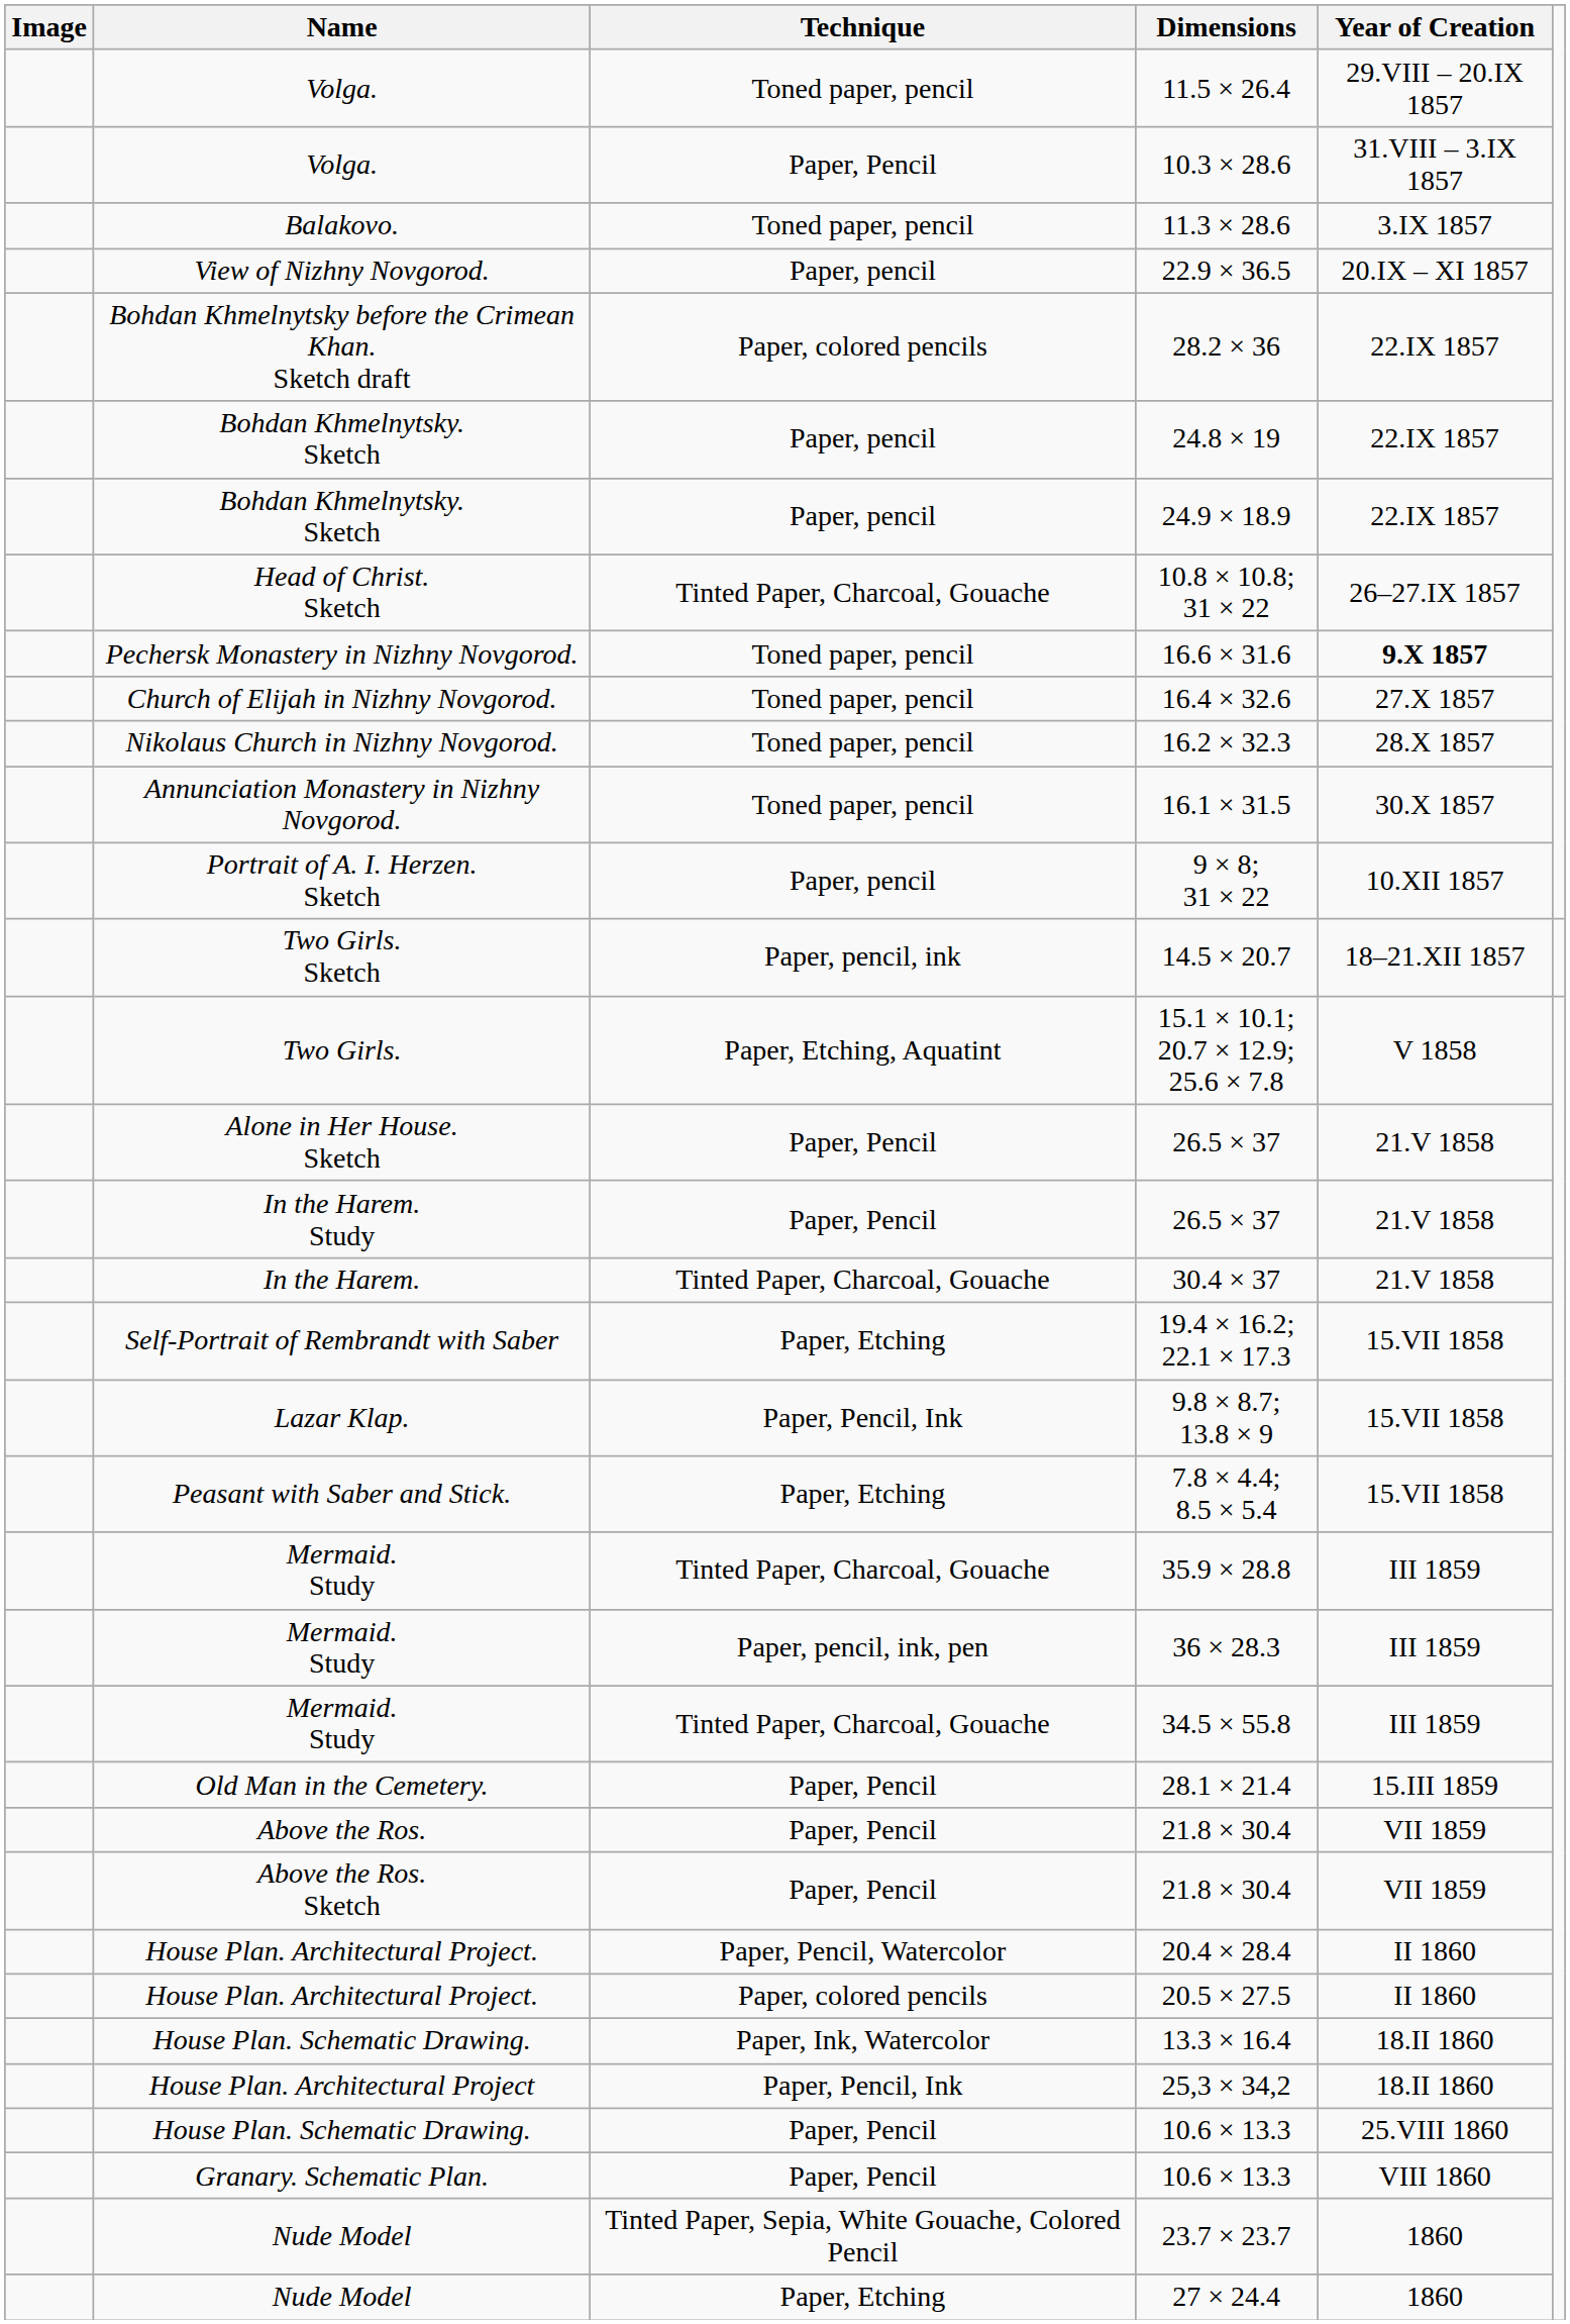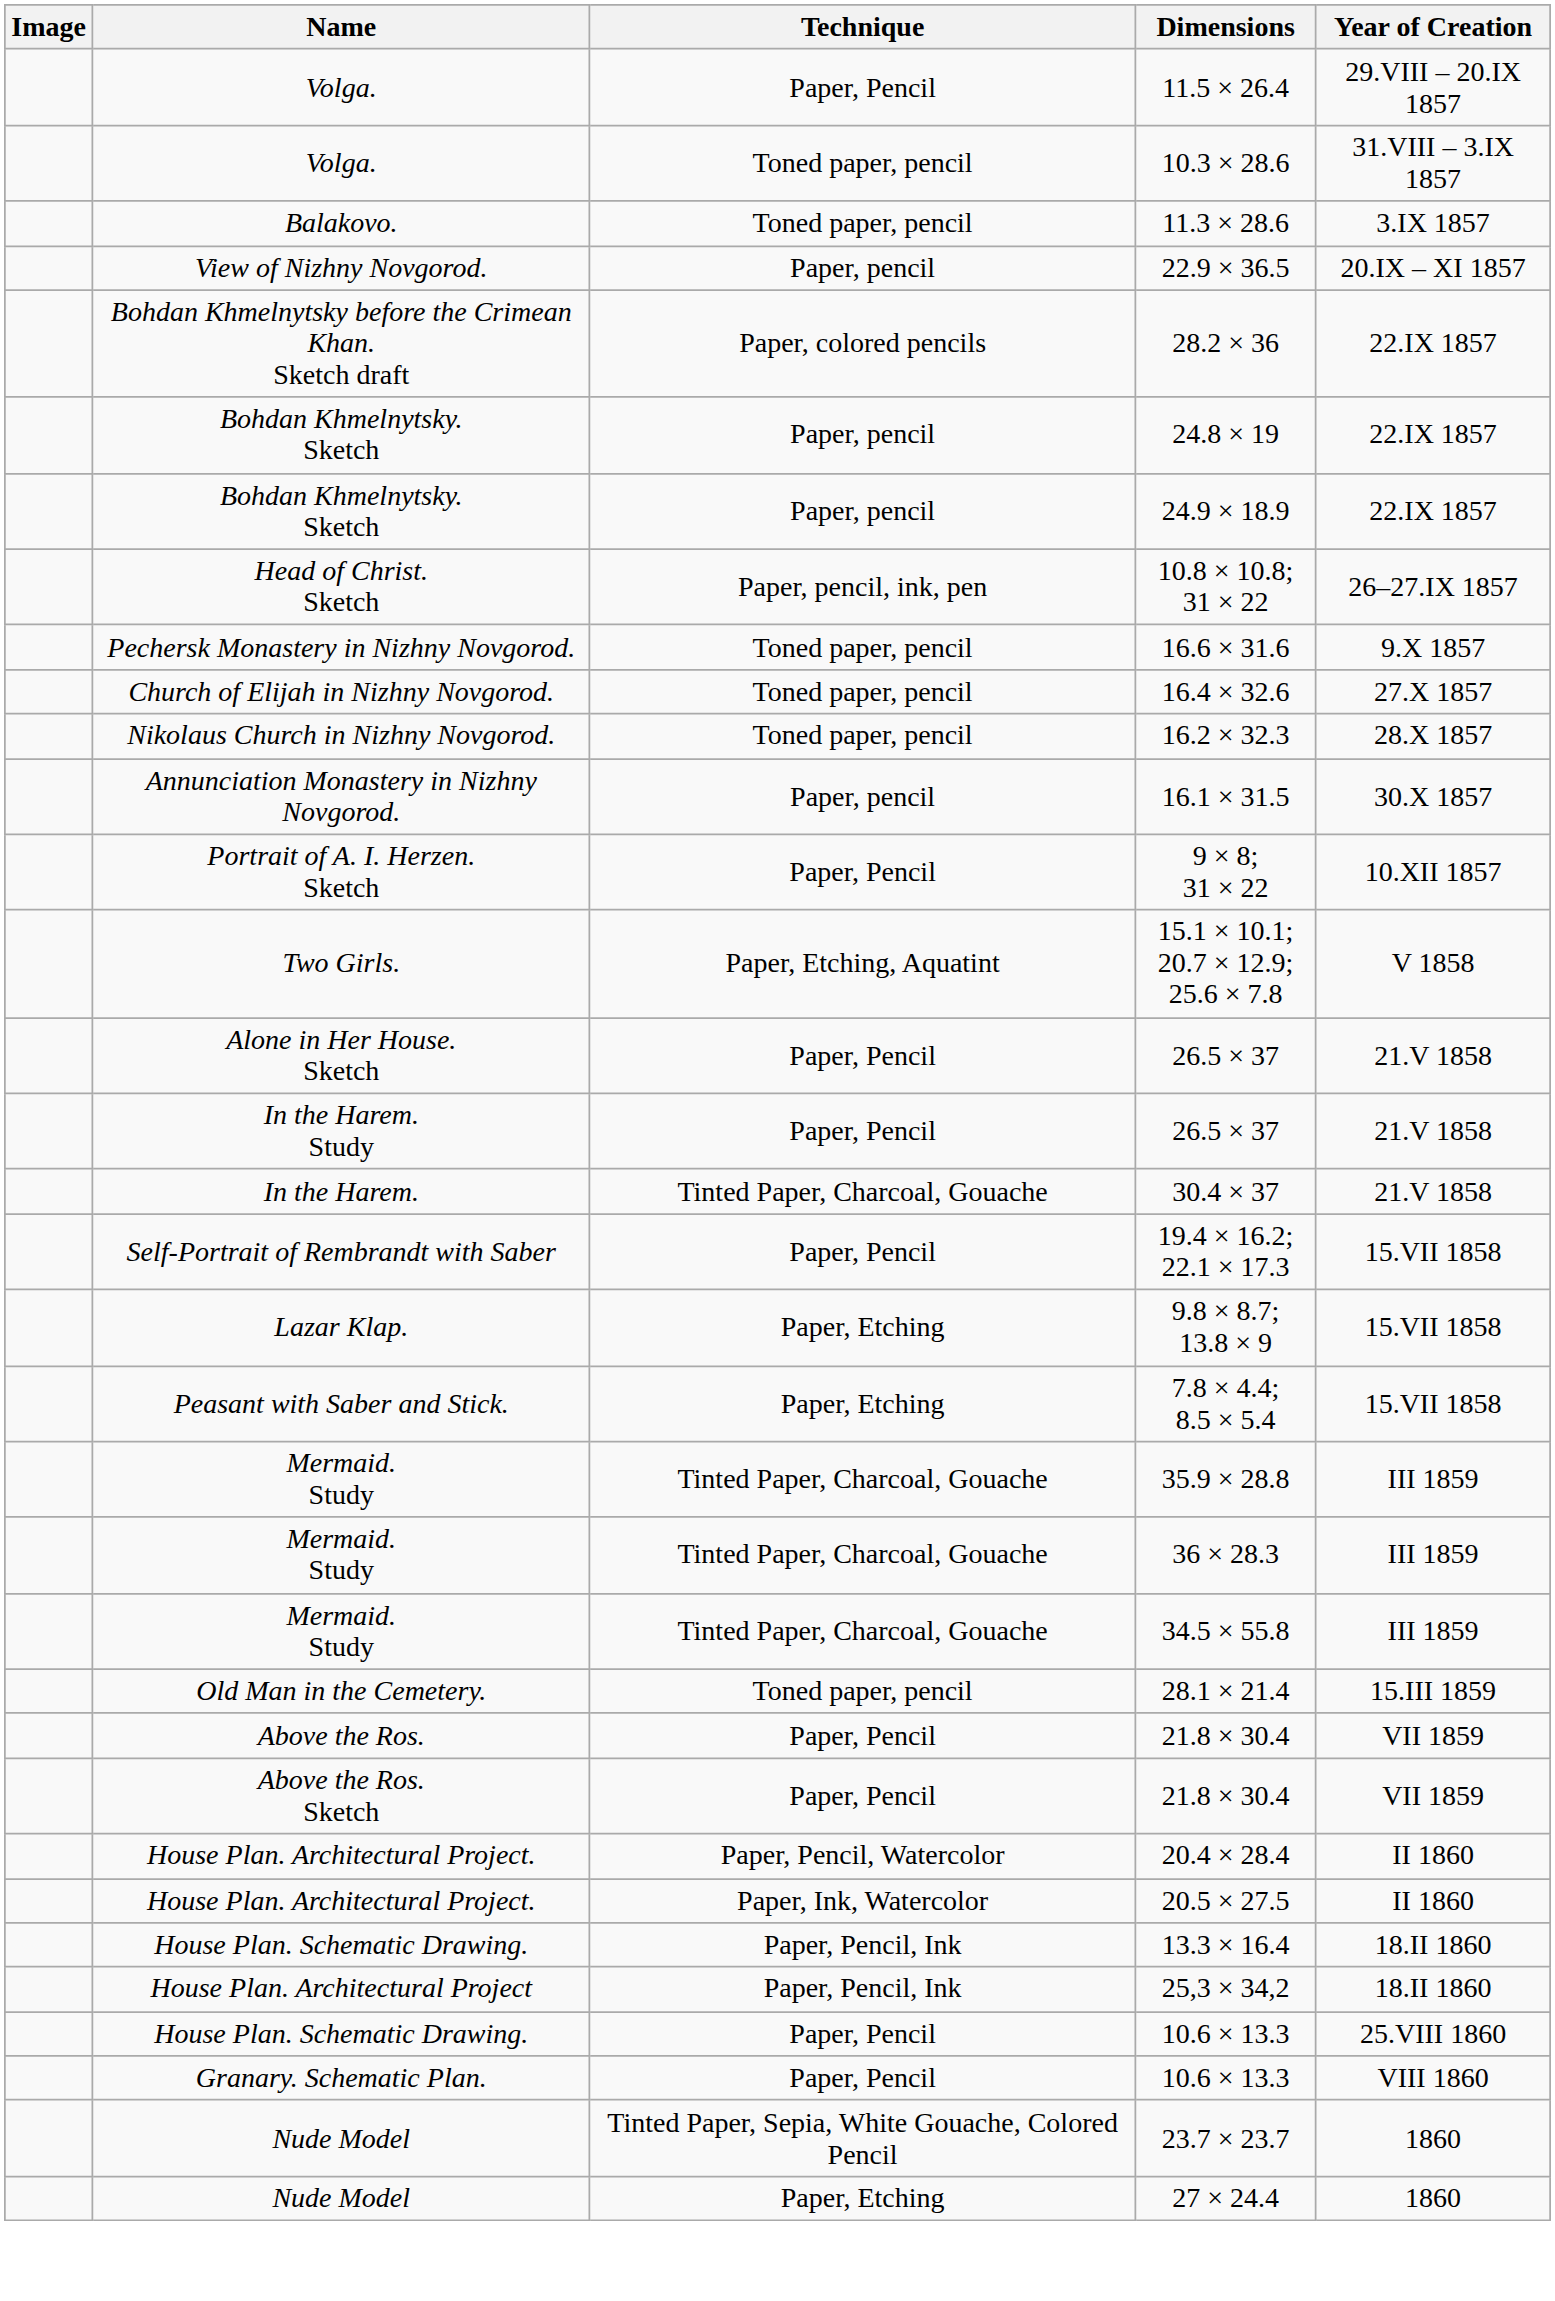11.5 × 26.4 | Technique: Toned paper, pencil -> Paper, Pencil
10.3 × 28.6 | Technique: Paper, Pencil -> Toned paper, pencil
10.8 × 10.8; 31 × 22 | Technique: Tinted Paper, Charcoal, Gouache -> Paper, pencil, ink, pen
16.6 × 31.6 | Year of Creation: bold -> normal
16.1 × 31.5 | Technique: Toned paper, pencil -> Paper, pencil
9 × 8; 31 × 22 | Technique: Paper, pencil -> Paper, Pencil
- row: Two Girls. Sketch | Paper, pencil, ink | 14.5 × 20.7 | 18–21.XII 1857
19.4 × 16.2; 22.1 × 17.3 | Technique: Paper, Etching -> Paper, Pencil
9.8 × 8.7; 13.8 × 9 | Technique: Paper, Pencil, Ink -> Paper, Etching
36 × 28.3 | Technique: Paper, pencil, ink, pen -> Tinted Paper, Charcoal, Gouache
28.1 × 21.4 | Technique: Paper, Pencil -> Toned paper, pencil
20.5 × 27.5 | Technique: Paper, colored pencils -> Paper, Ink, Watercolor
13.3 × 16.4 | Technique: Paper, Ink, Watercolor -> Paper, Pencil, Ink
